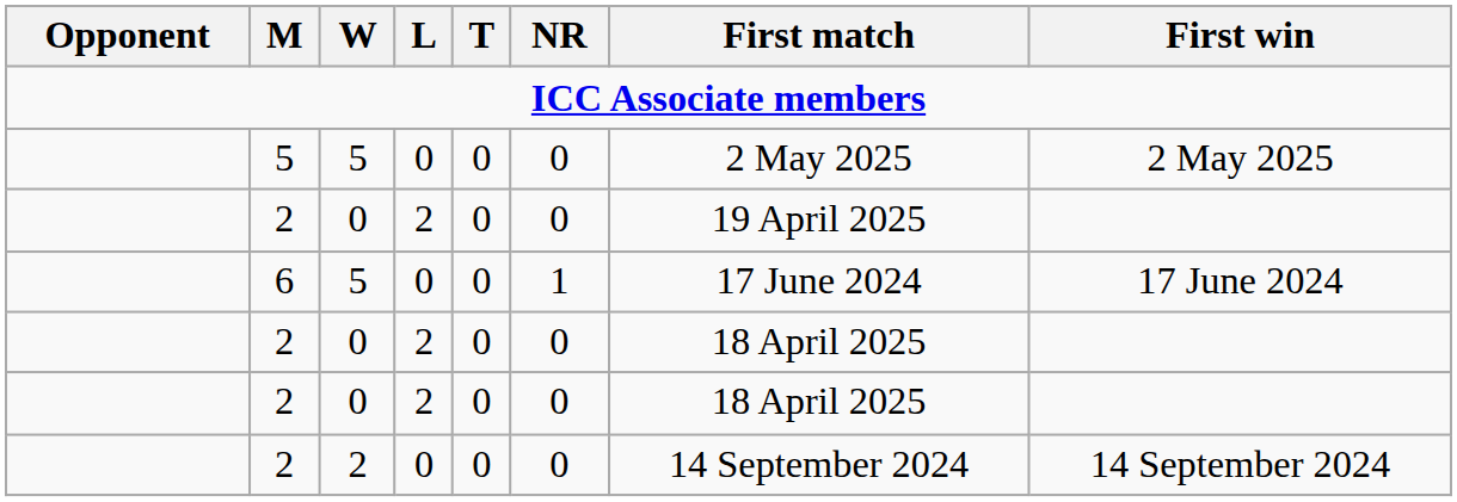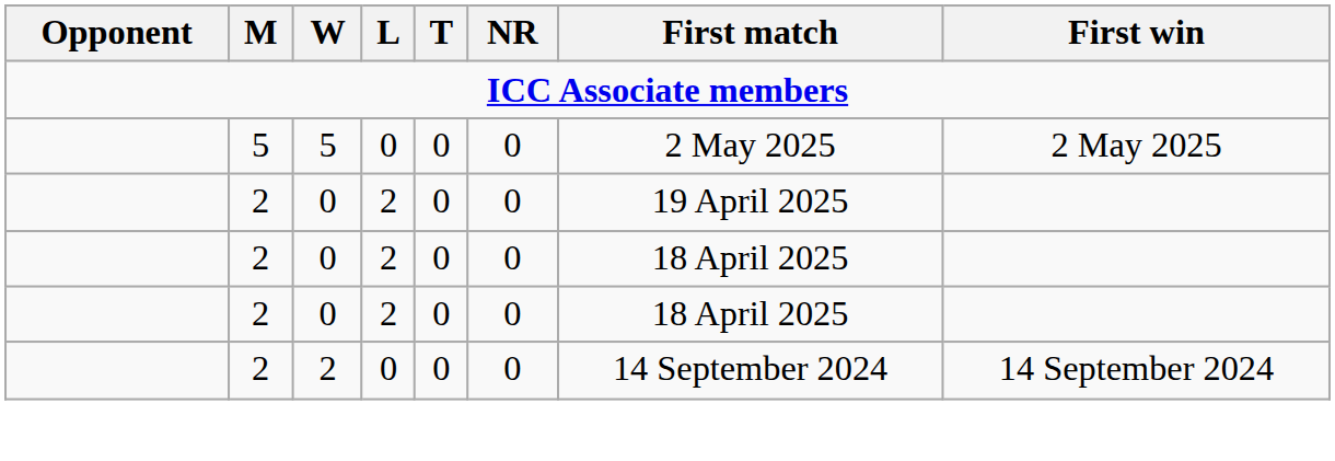- row: 6 | 5 | 0 | 0 | 1 | 17 June 2024 | 17 June 2024
